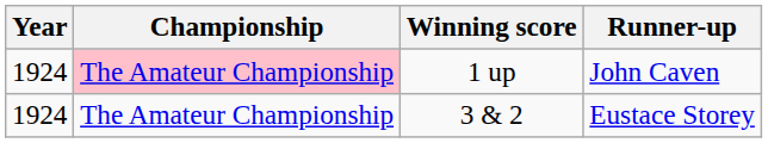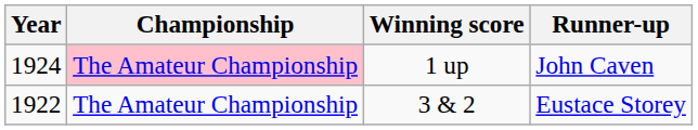3 & 2 | Year: 1924 -> 1922
